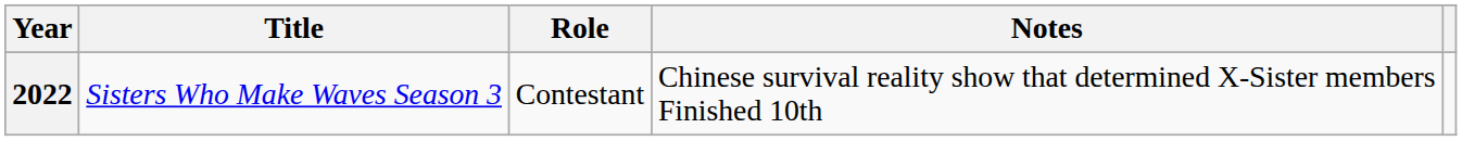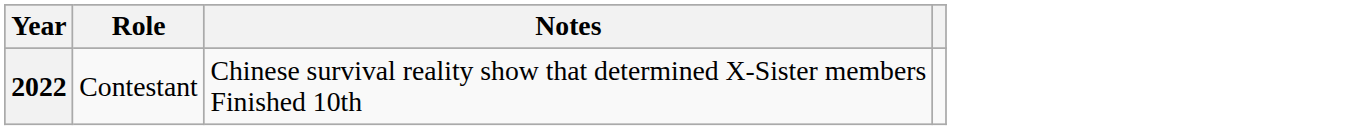- column: Title | Sisters Who Make Waves Season 3
